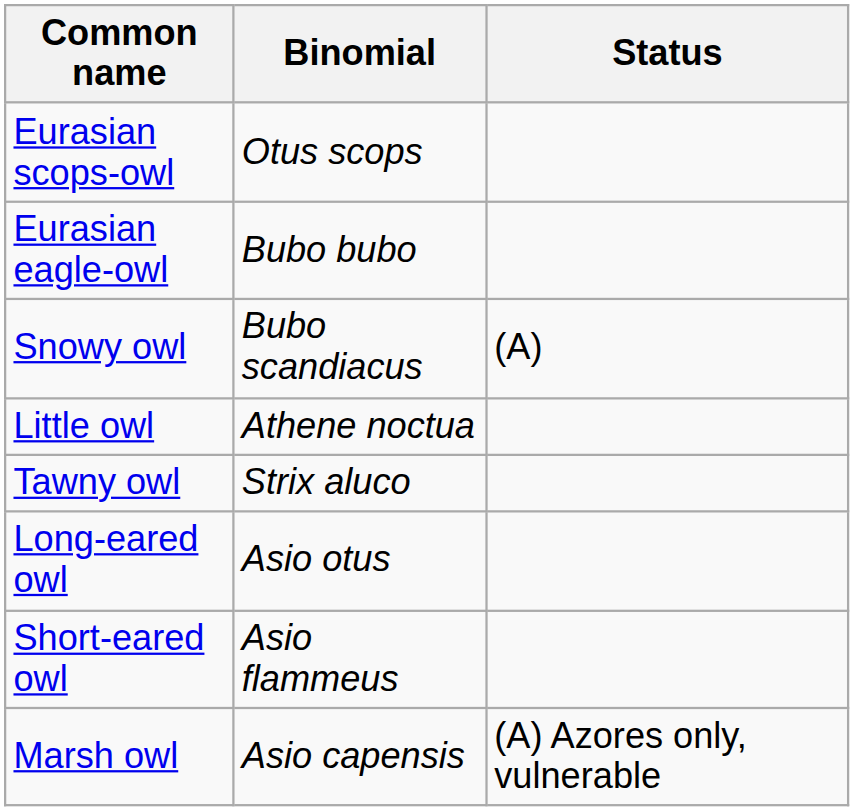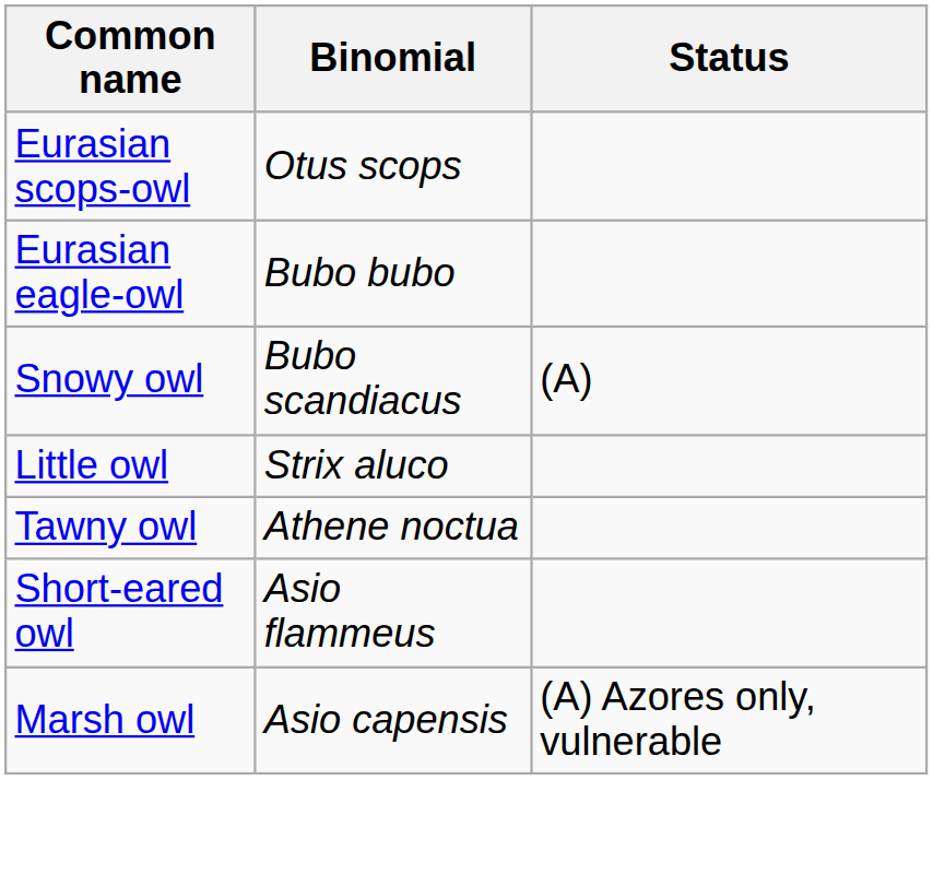Little owl | Binomial: Athene noctua -> Strix aluco
Tawny owl | Binomial: Strix aluco -> Athene noctua
- row: Long-eared owl | Asio otus
